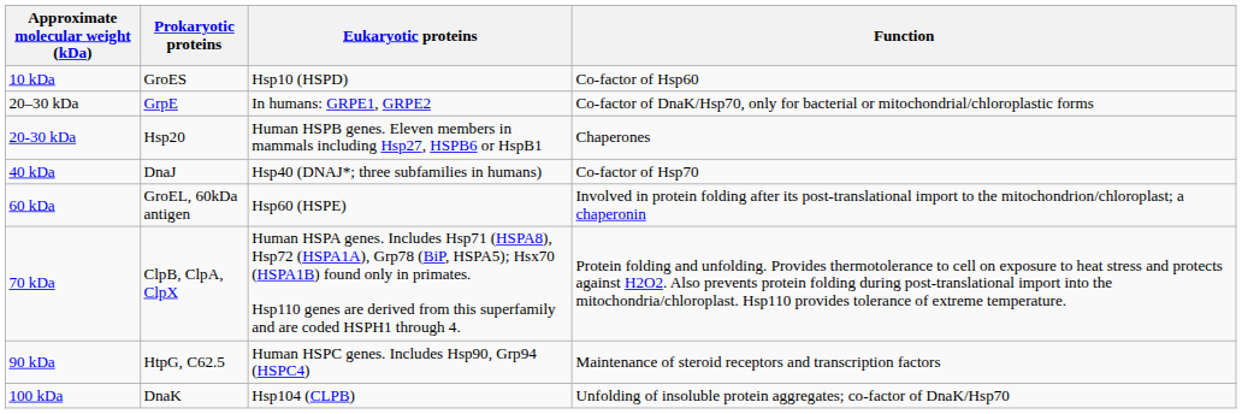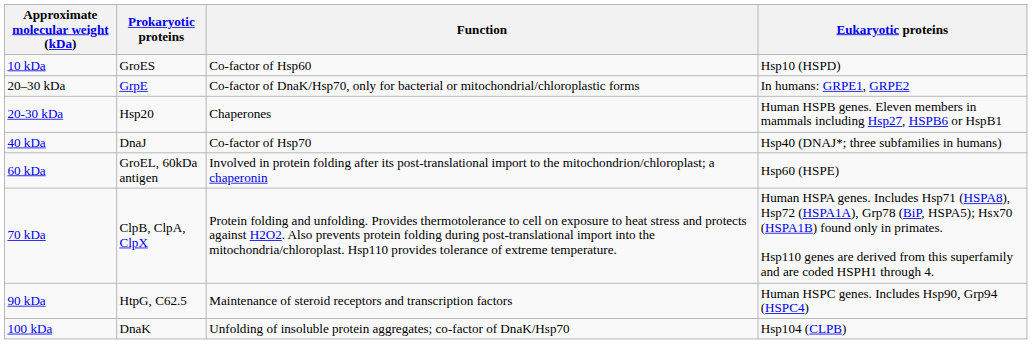columns swapped: Eukaryotic proteins <-> Function
